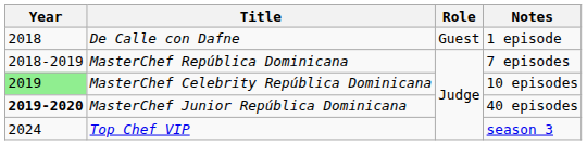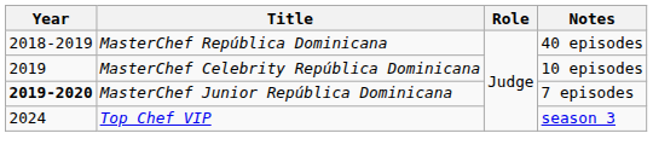- row: 2018 | De Calle con Dafne | Guest | 1 episode
MasterChef República Dominicana | Notes: 7 episodes -> 40 episodes
MasterChef Celebrity República Dominicana | Year: lightgreen background -> no background
MasterChef Junior República Dominicana | Notes: 40 episodes -> 7 episodes
